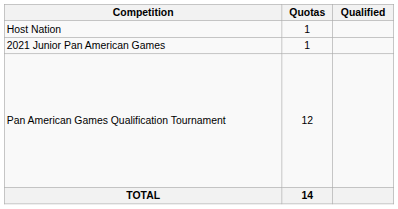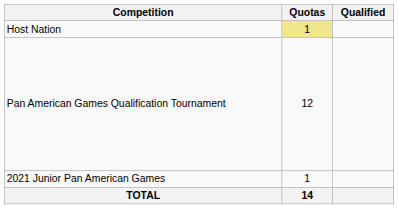Host Nation | Quotas: no background -> khaki background
rows swapped: 2021 Junior Pan American Games <-> Pan American Games Qualification Tournament
